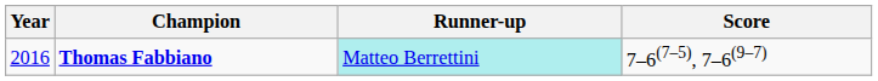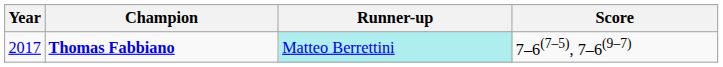Thomas Fabbiano | Year: 2016 -> 2017
